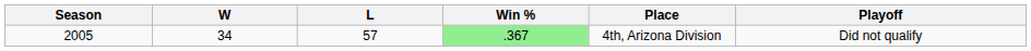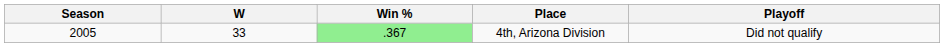- column: L | 57
2005 | W: 34 -> 33
